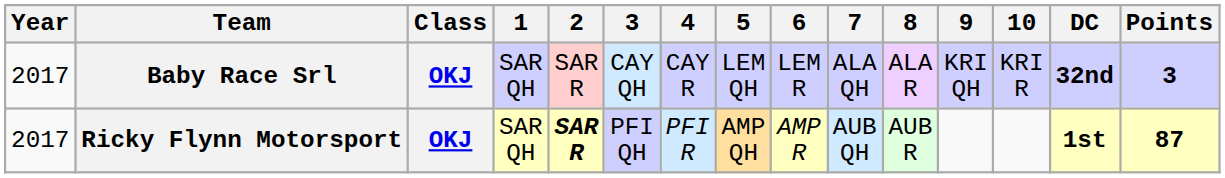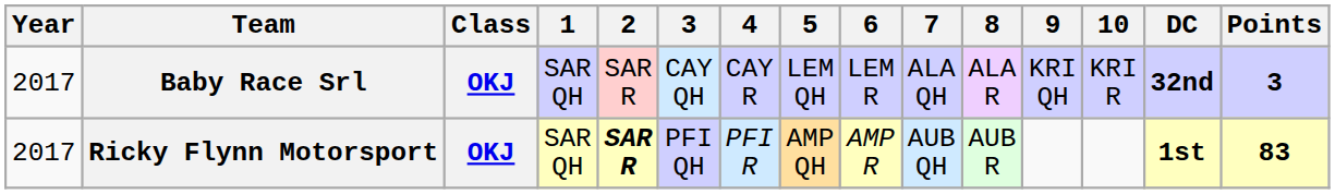Ricky Flynn Motorsport | Points: 87 -> 83
